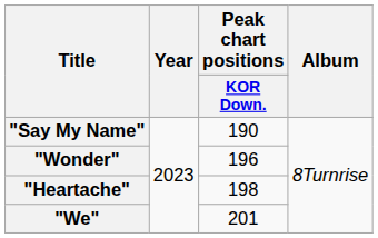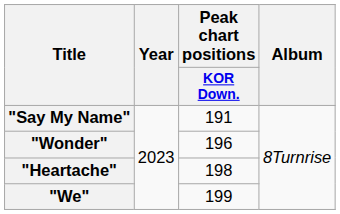"Say My Name" | Peak chart positions / KOR Down.: 190 -> 191
"We" | Peak chart positions / KOR Down.: 201 -> 199
